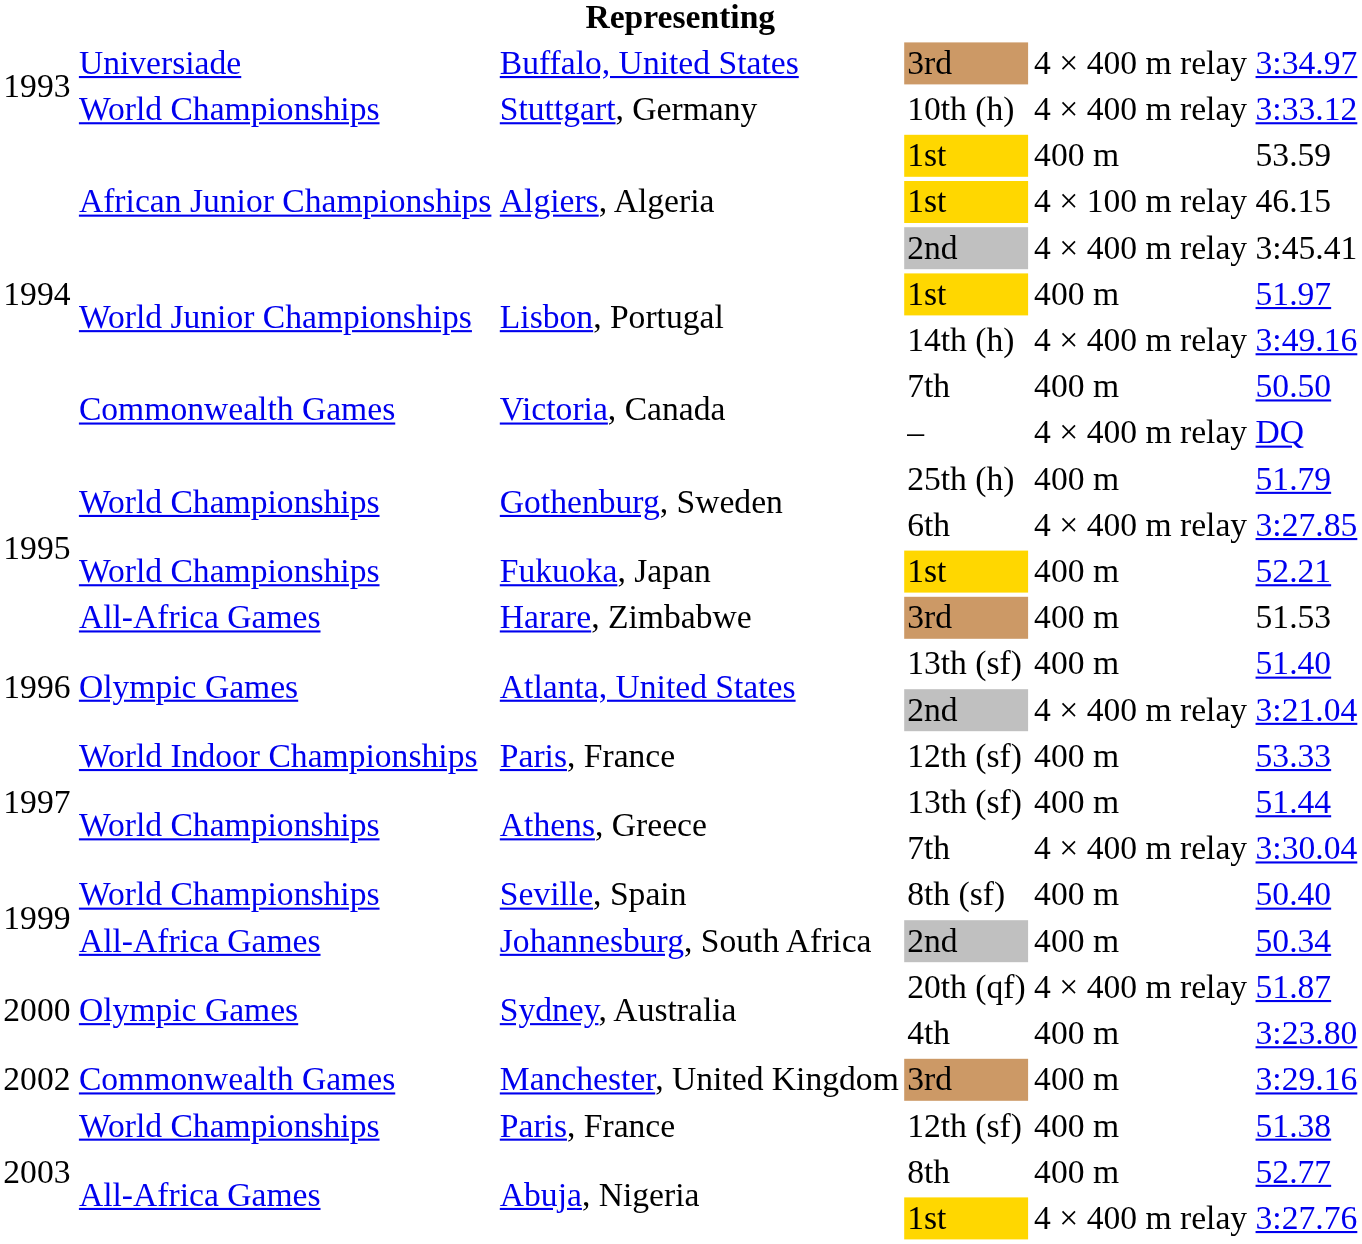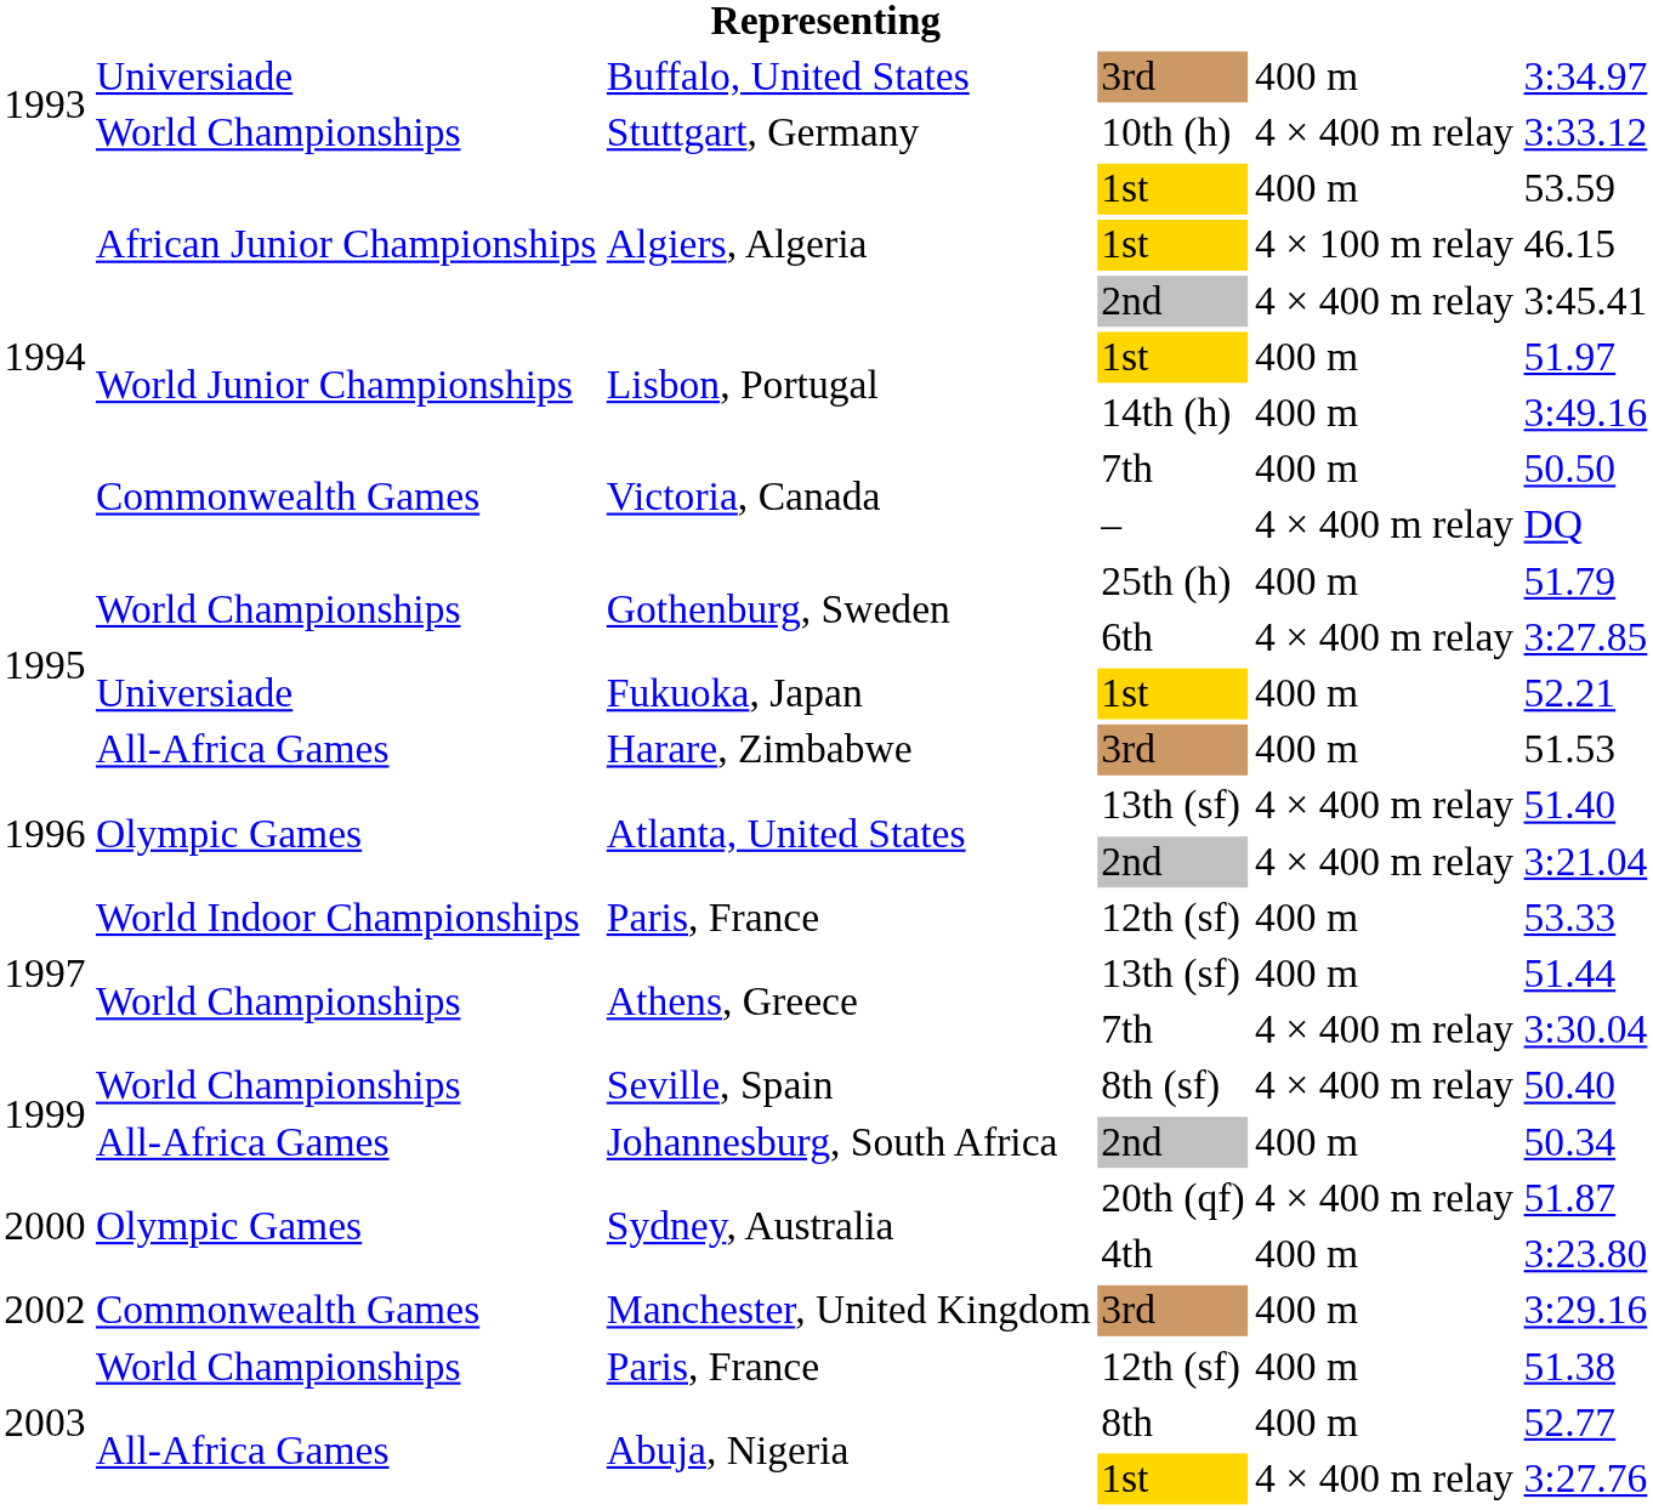Buffalo, United States | column 5: 4 × 400 m relay -> 400 m
Lisbon, Portugal / 14th (h) | column 5: 4 × 400 m relay -> 400 m
Fukuoka, Japan | column 2: World Championships -> Universiade
Atlanta, United States / 13th (sf) | column 5: 400 m -> 4 × 400 m relay
Seville, Spain | column 5: 400 m -> 4 × 400 m relay
